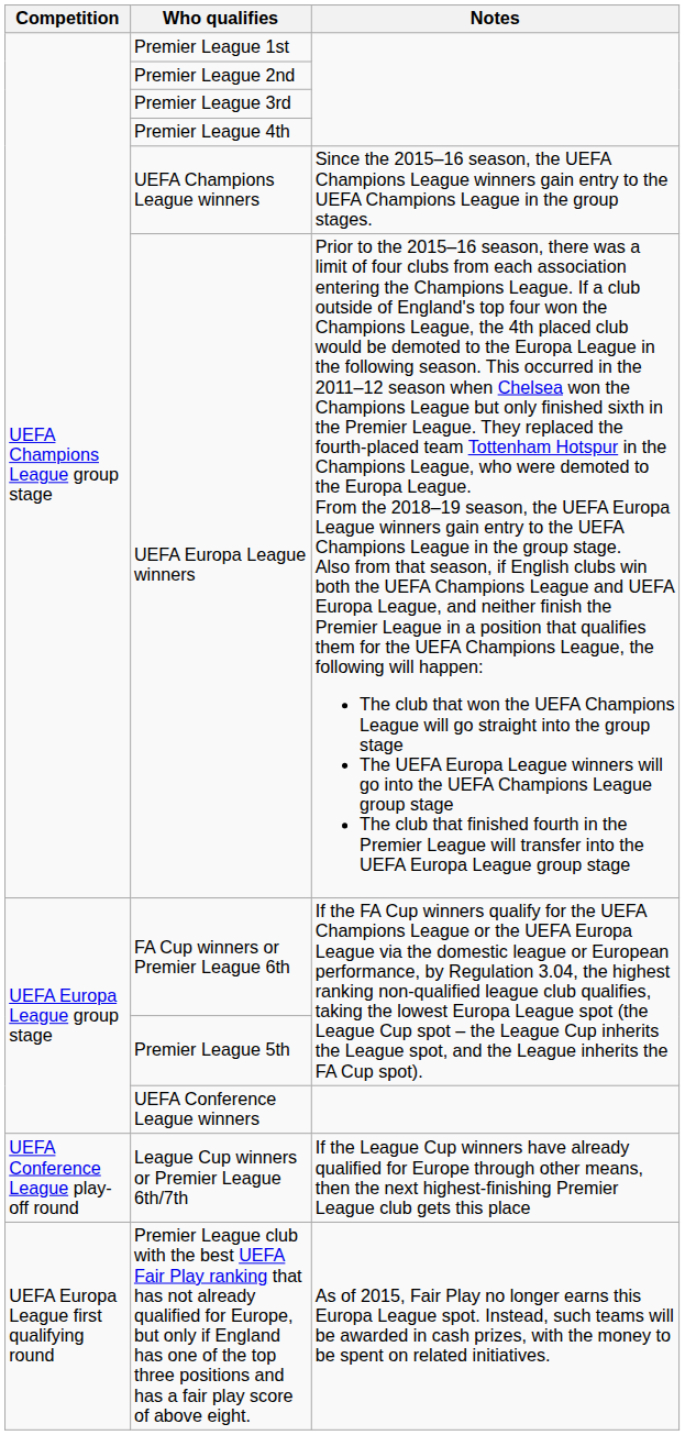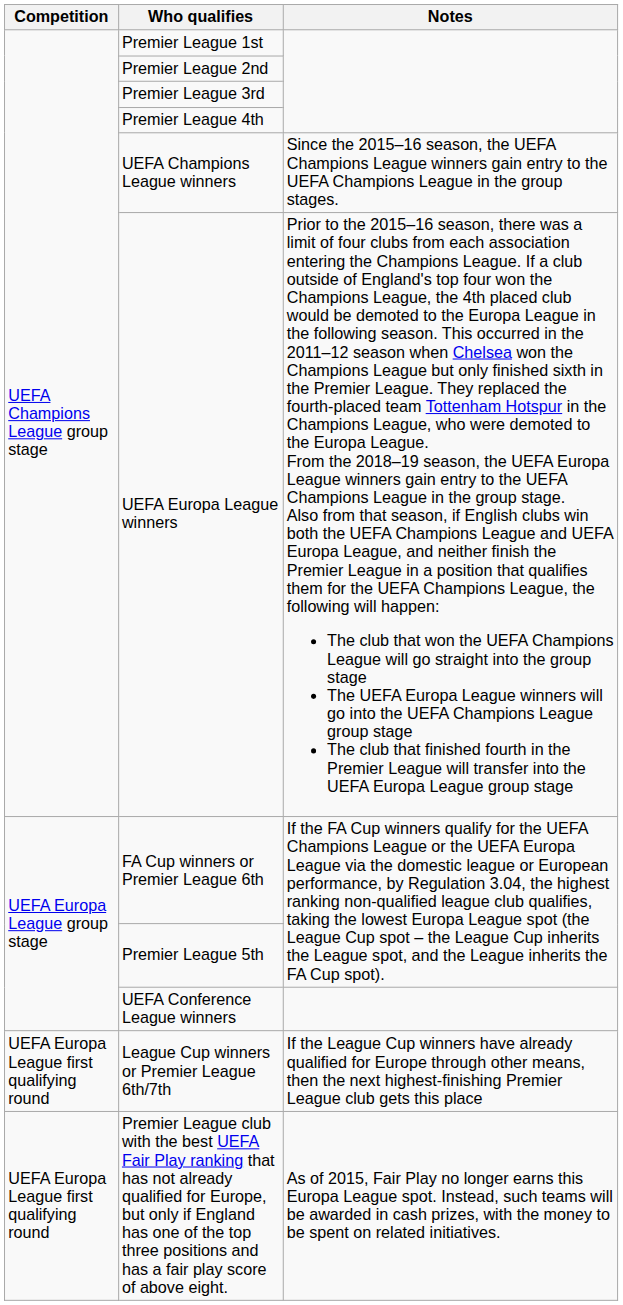League Cup winners or Premier League 6th/7th | Competition: UEFA Conference League play-off round -> UEFA Europa League first qualifying round
